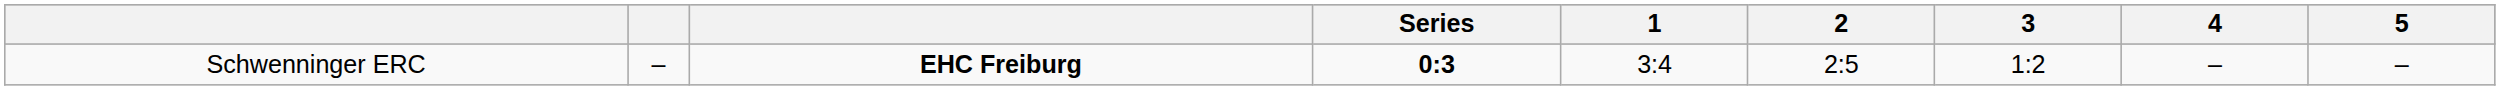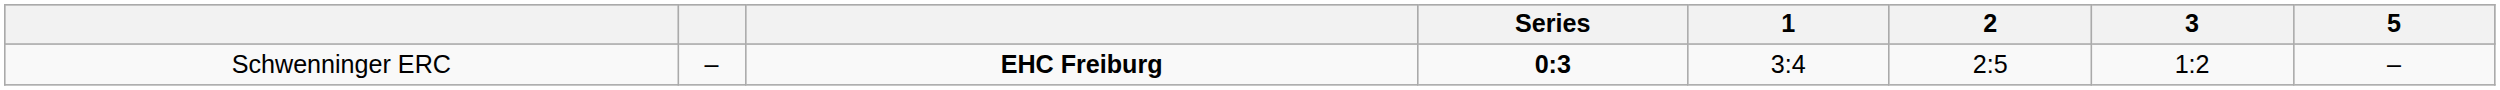- column: 4 | –
